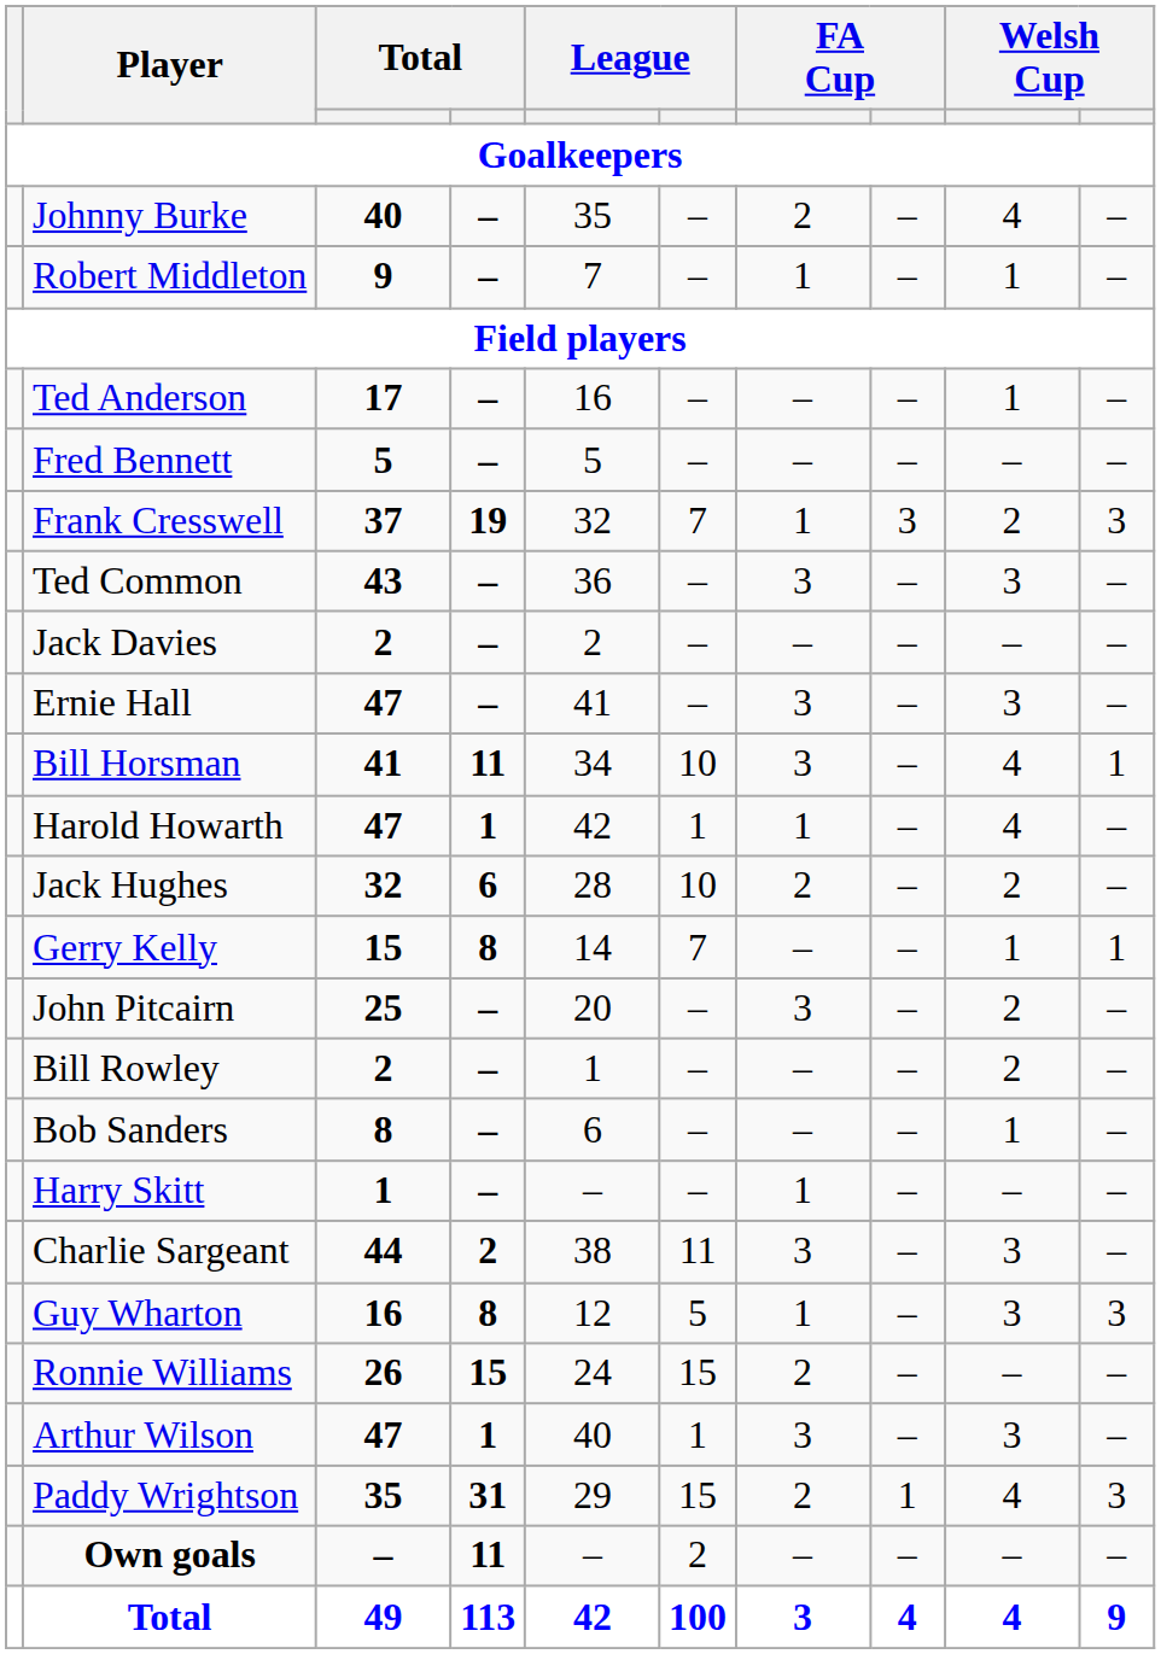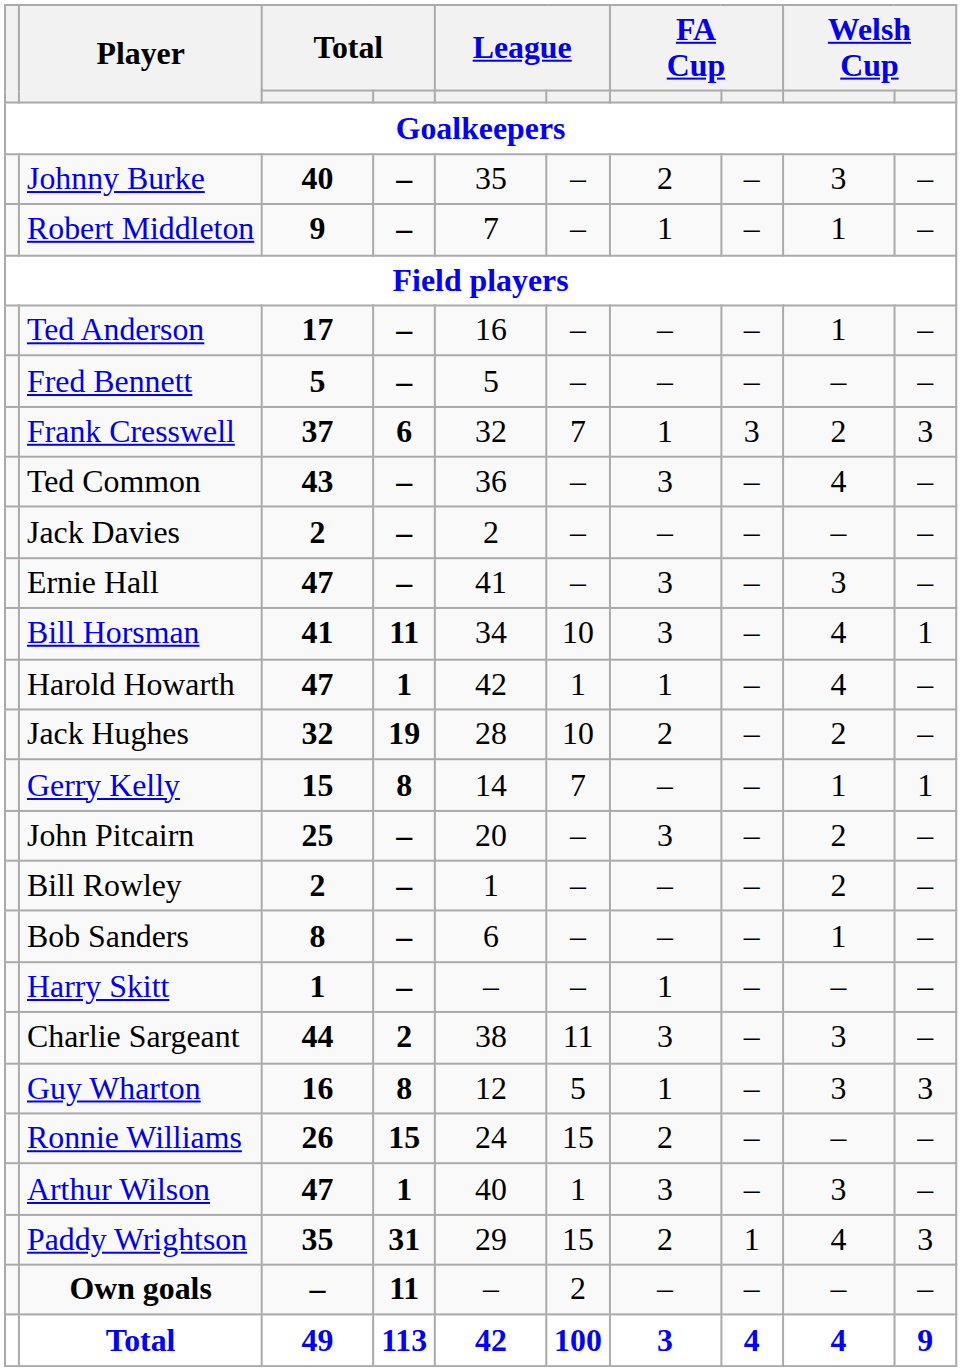Johnny Burke | column 9: 4 -> 3
Frank Cresswell | column 4: 19 -> 6
Ted Common | column 9: 3 -> 4
Jack Hughes | column 4: 6 -> 19
